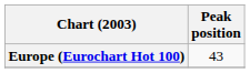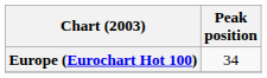Europe (Eurochart Hot 100) | Peak position: 43 -> 34
